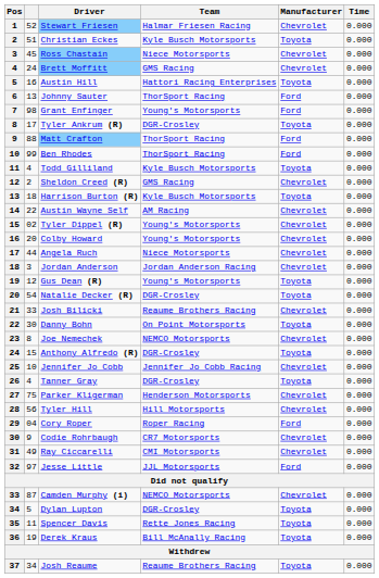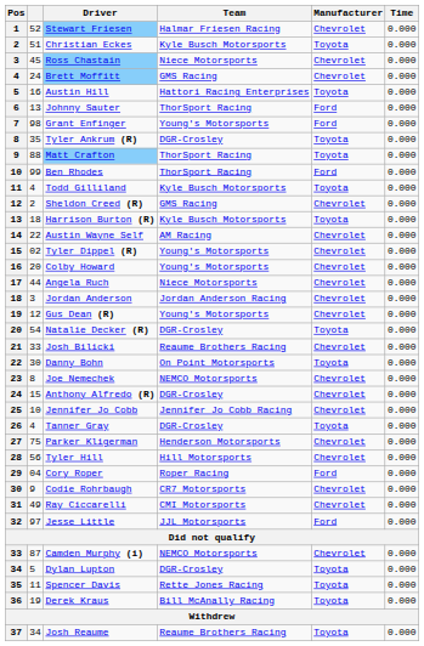Tyler Ankrum (R) | column 2: 17 -> 35
Matt Crafton | Manufacturer: Ford -> Toyota
Gus Dean (R) | Manufacturer: Toyota -> Chevrolet
Anthony Alfredo (R) | Manufacturer: Toyota -> Chevrolet
